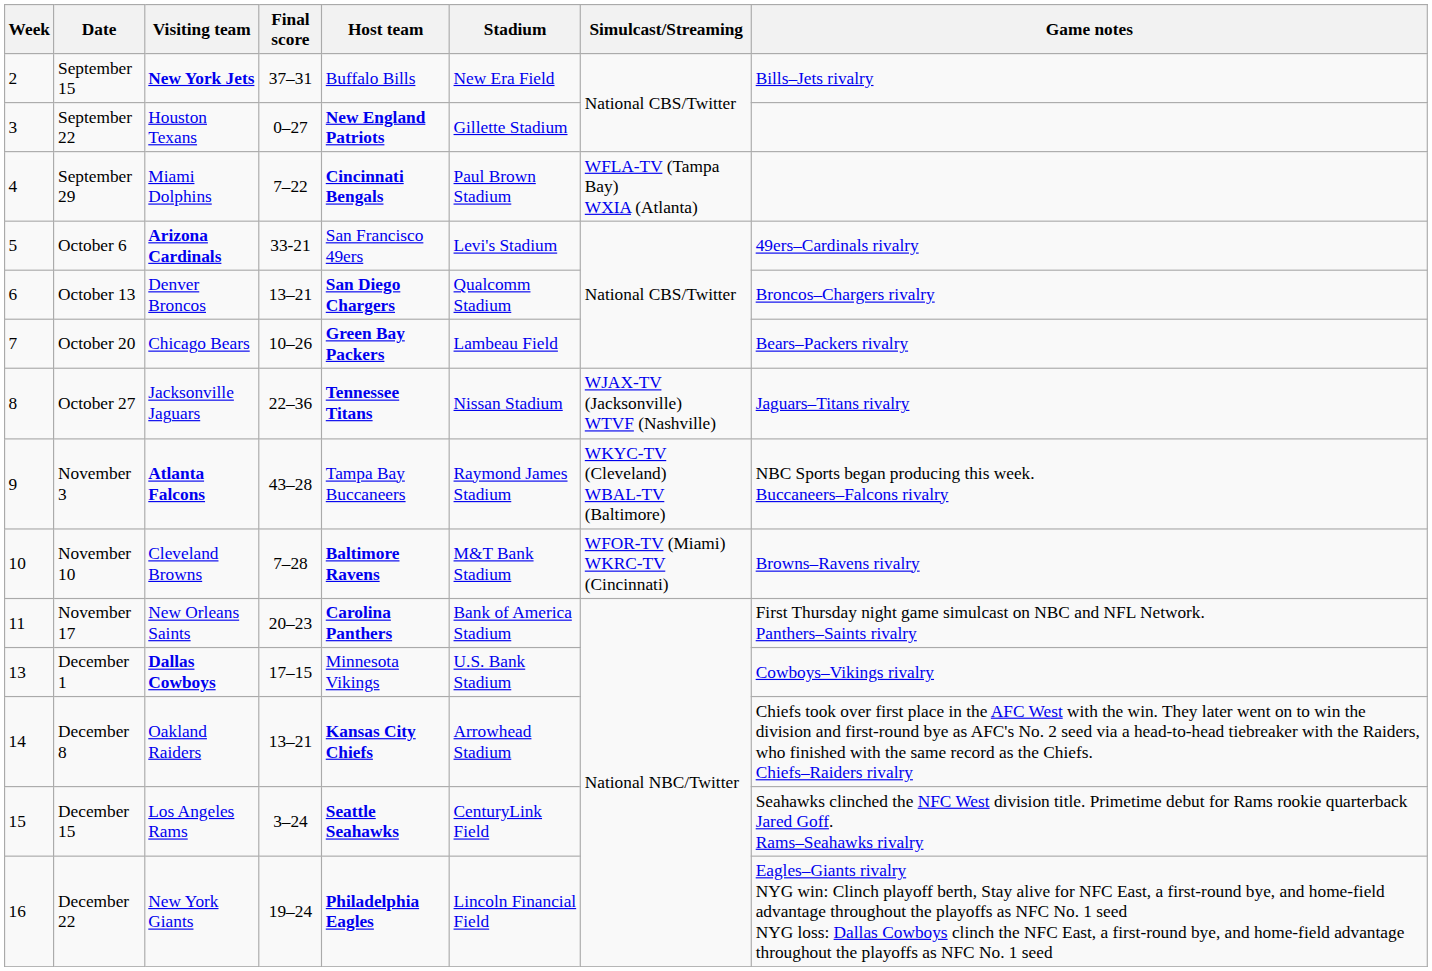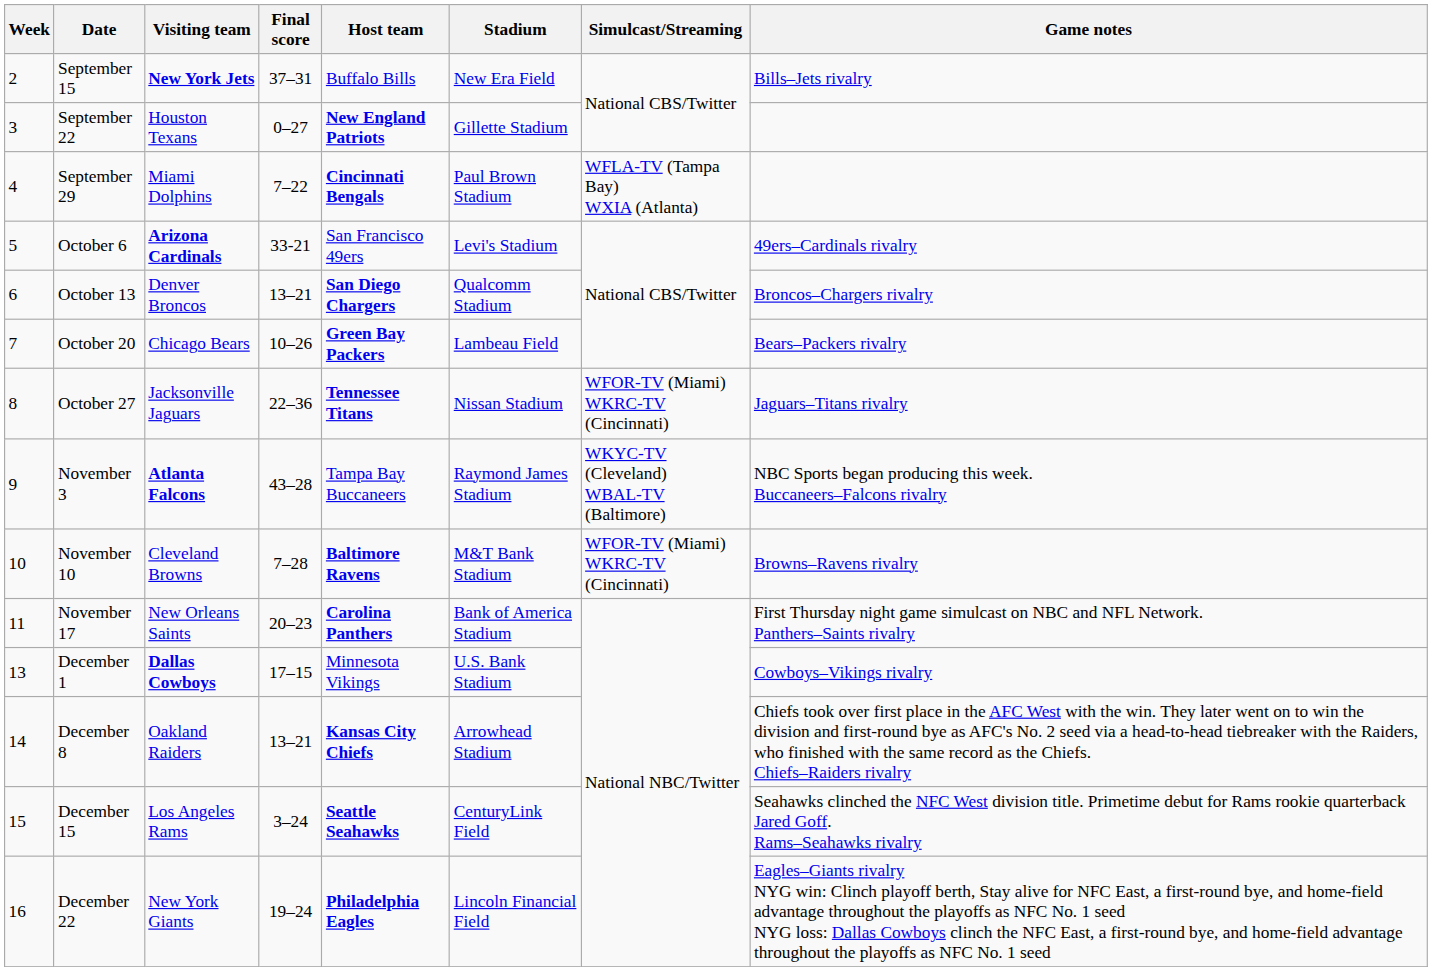October 27 | Simulcast/Streaming: WJAX-TV (Jacksonville) WTVF (Nashville) -> WFOR-TV (Miami) WKRC-TV (Cincinnati)
